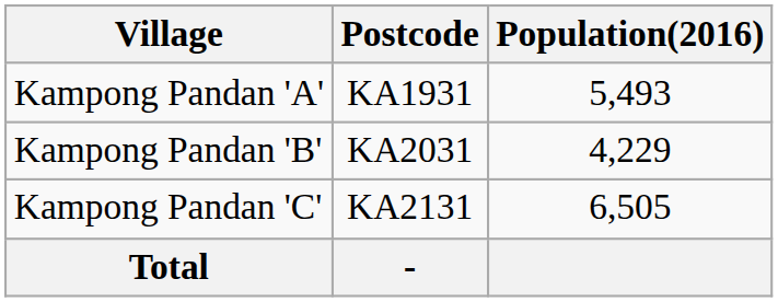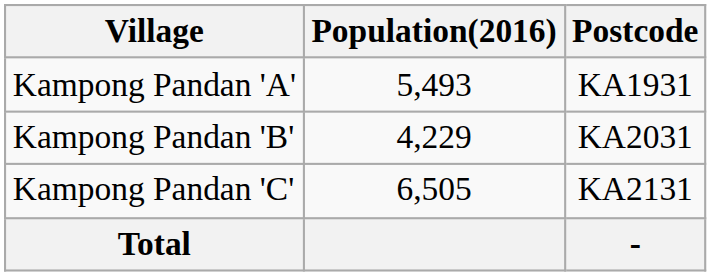columns swapped: Population(2016) <-> Postcode
